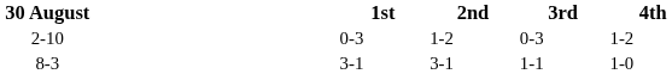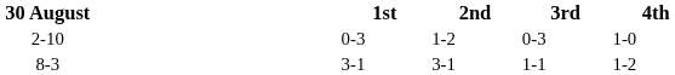2-10 | 4th: 1-2 -> 1-0
8-3 | 4th: 1-0 -> 1-2
